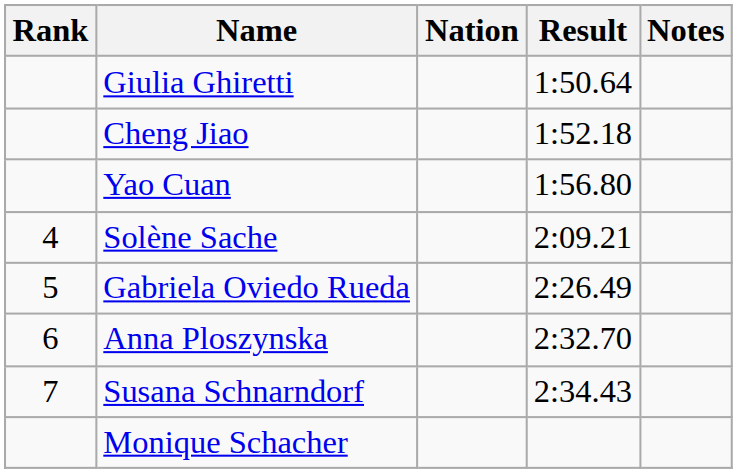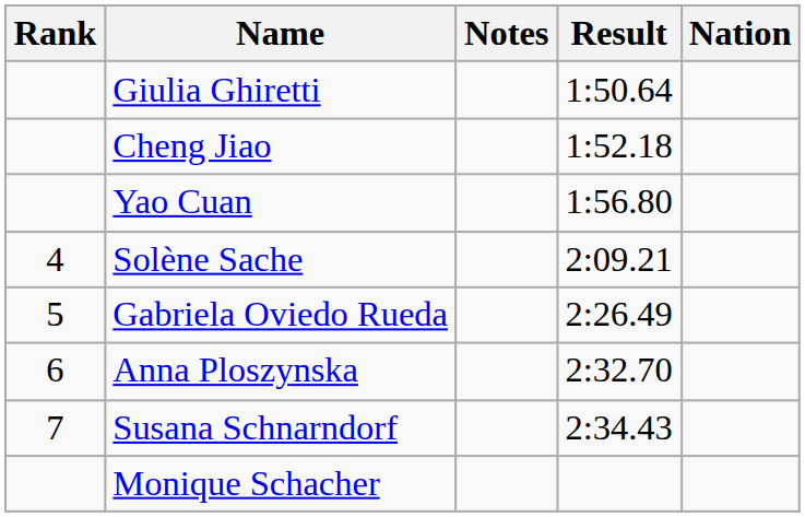columns swapped: Nation <-> Notes
